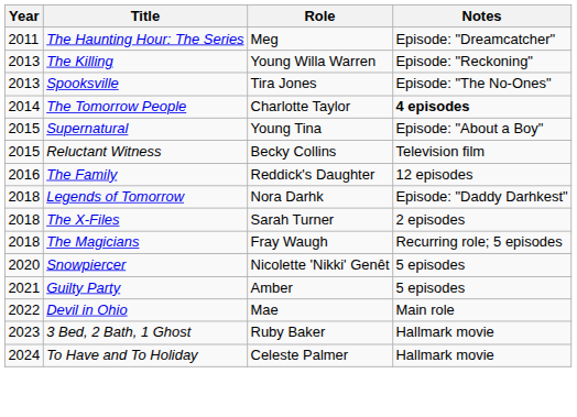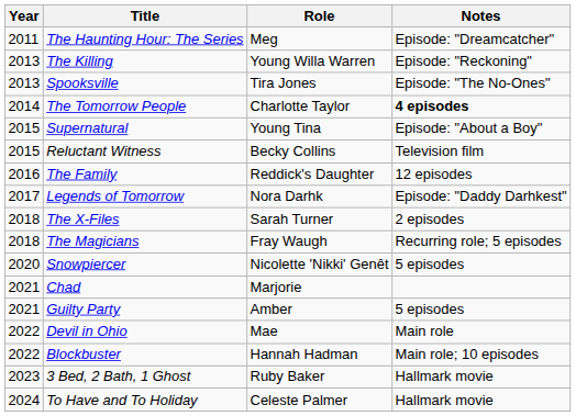Legends of Tomorrow | Year: 2018 -> 2017
+ row: 2021 | Chad | Marjorie
+ row: 2022 | Blockbuster | Hannah Hadman | Main role; 10 episodes
